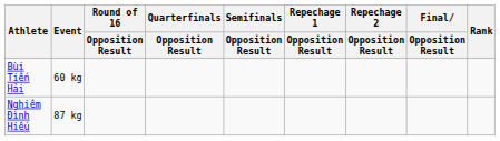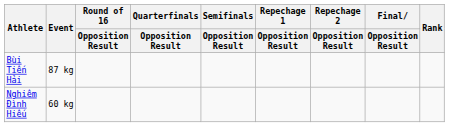Bùi Tiến Hải | Event: 60 kg -> 87 kg
Nghiêm Đình Hiếu | Event: 87 kg -> 60 kg
